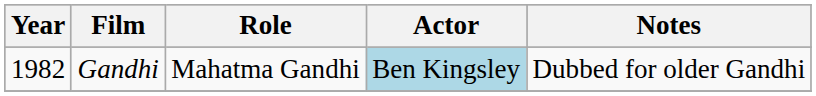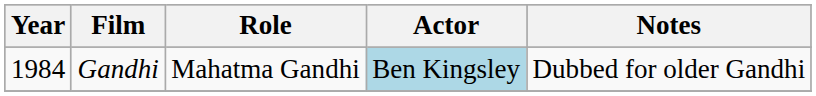Gandhi | Year: 1982 -> 1984
